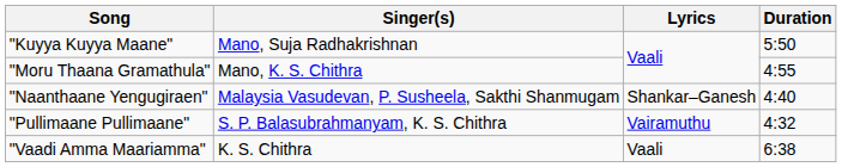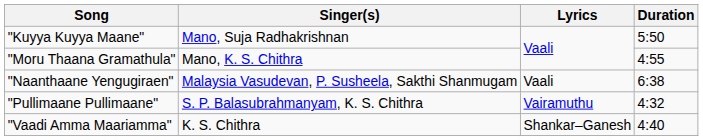"Naanthaane Yengugiraen" | Lyrics: Shankar–Ganesh -> Vaali
"Naanthaane Yengugiraen" | Duration: 4:40 -> 6:38
"Vaadi Amma Maariamma" | Lyrics: Vaali -> Shankar–Ganesh
"Vaadi Amma Maariamma" | Duration: 6:38 -> 4:40
